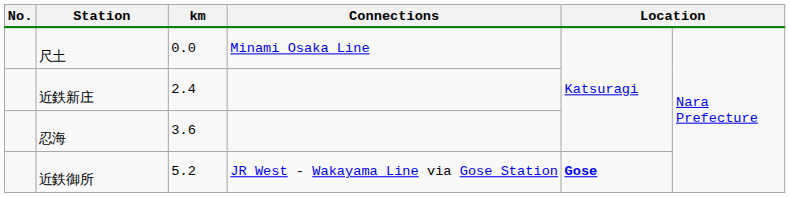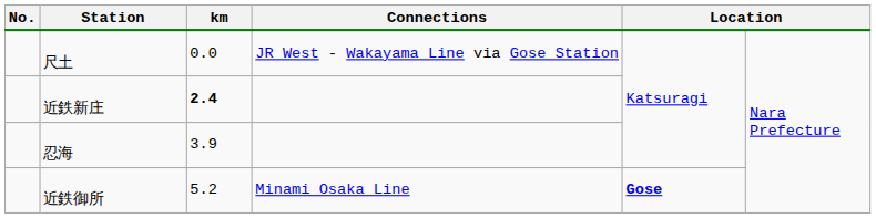尺土 | Connections: Minami Osaka Line -> JR West - Wakayama Line via Gose Station
近鉄新庄 | km: normal -> bold
忍海 | km: 3.6 -> 3.9
近鉄御所 | Connections: JR West - Wakayama Line via Gose Station -> Minami Osaka Line
